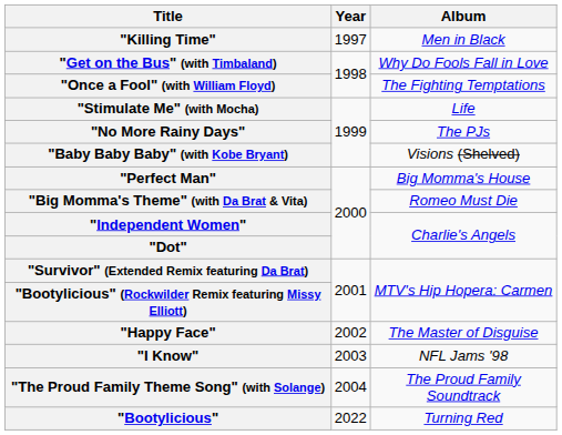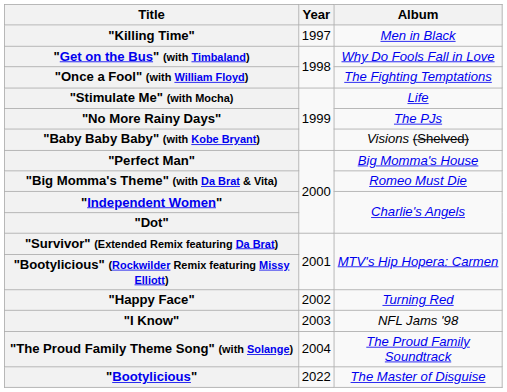"Happy Face" | Album: The Master of Disguise -> Turning Red
"Bootylicious" | Album: Turning Red -> The Master of Disguise
